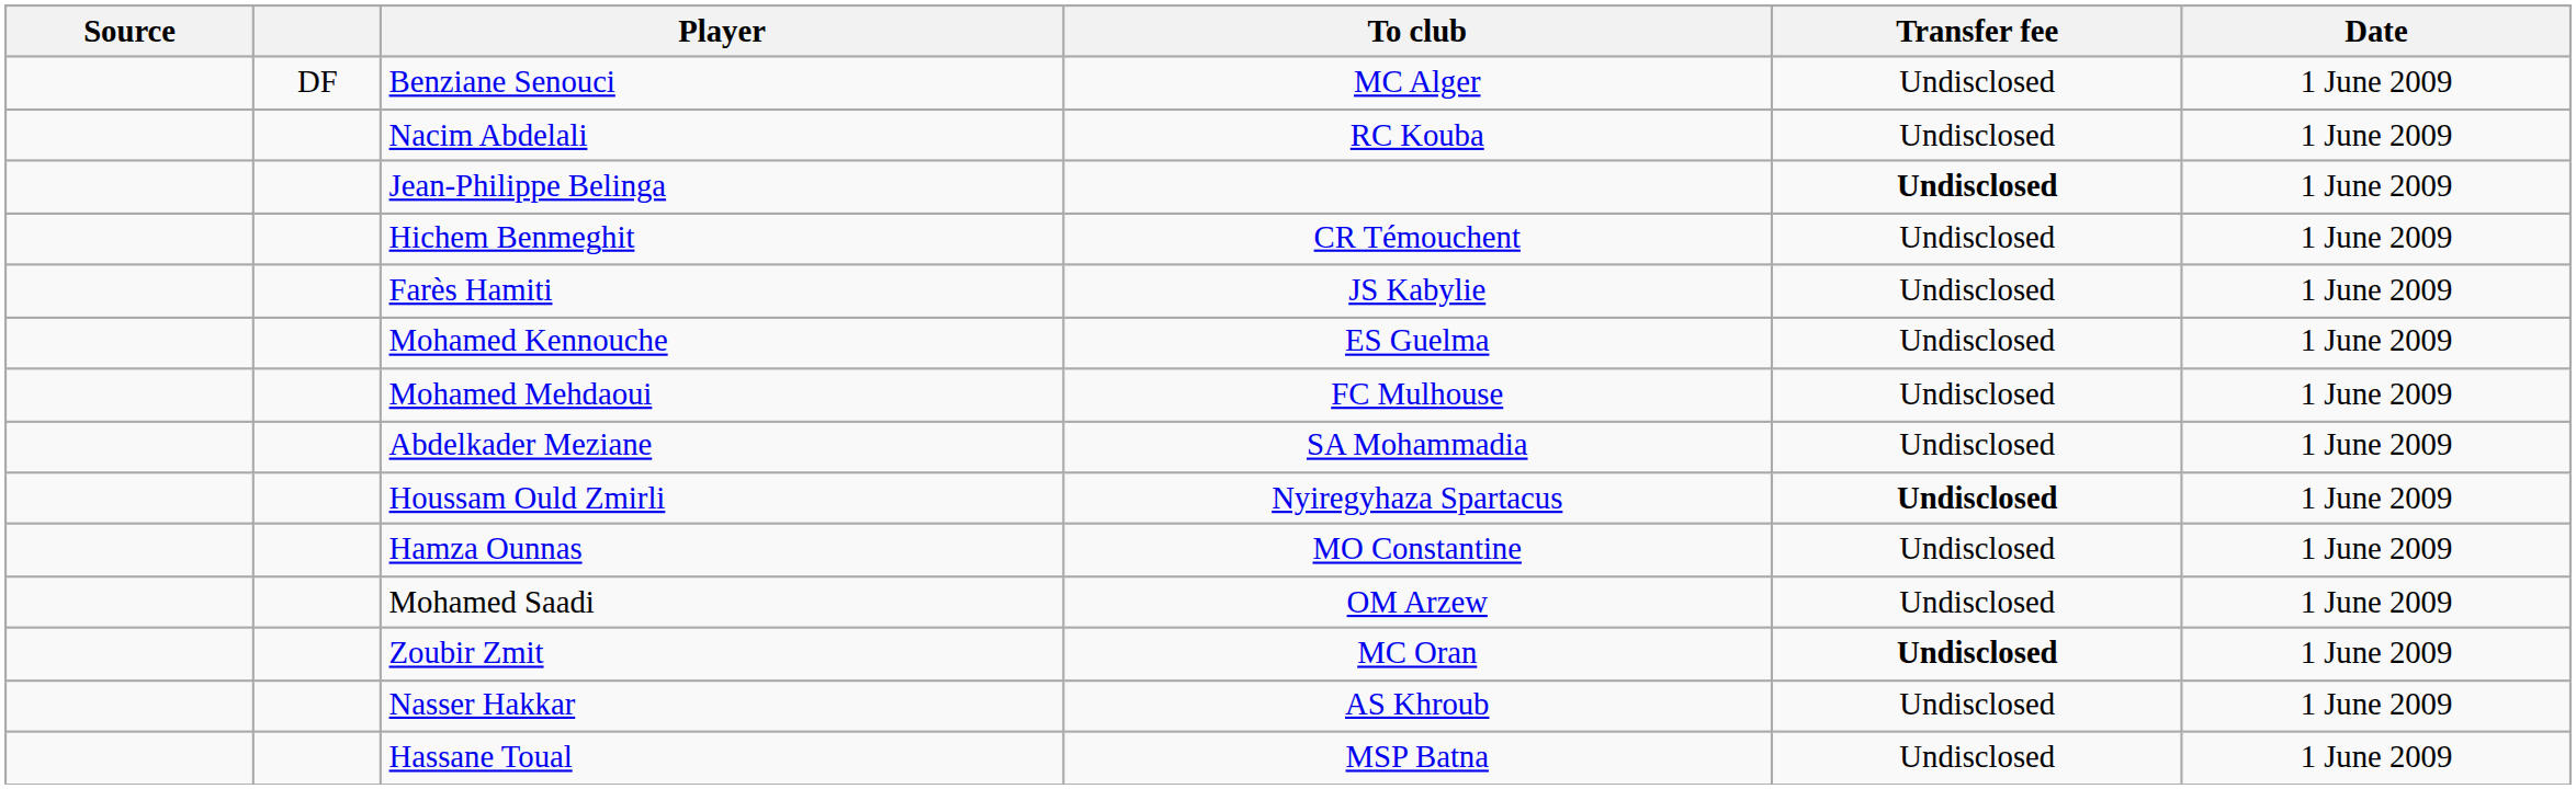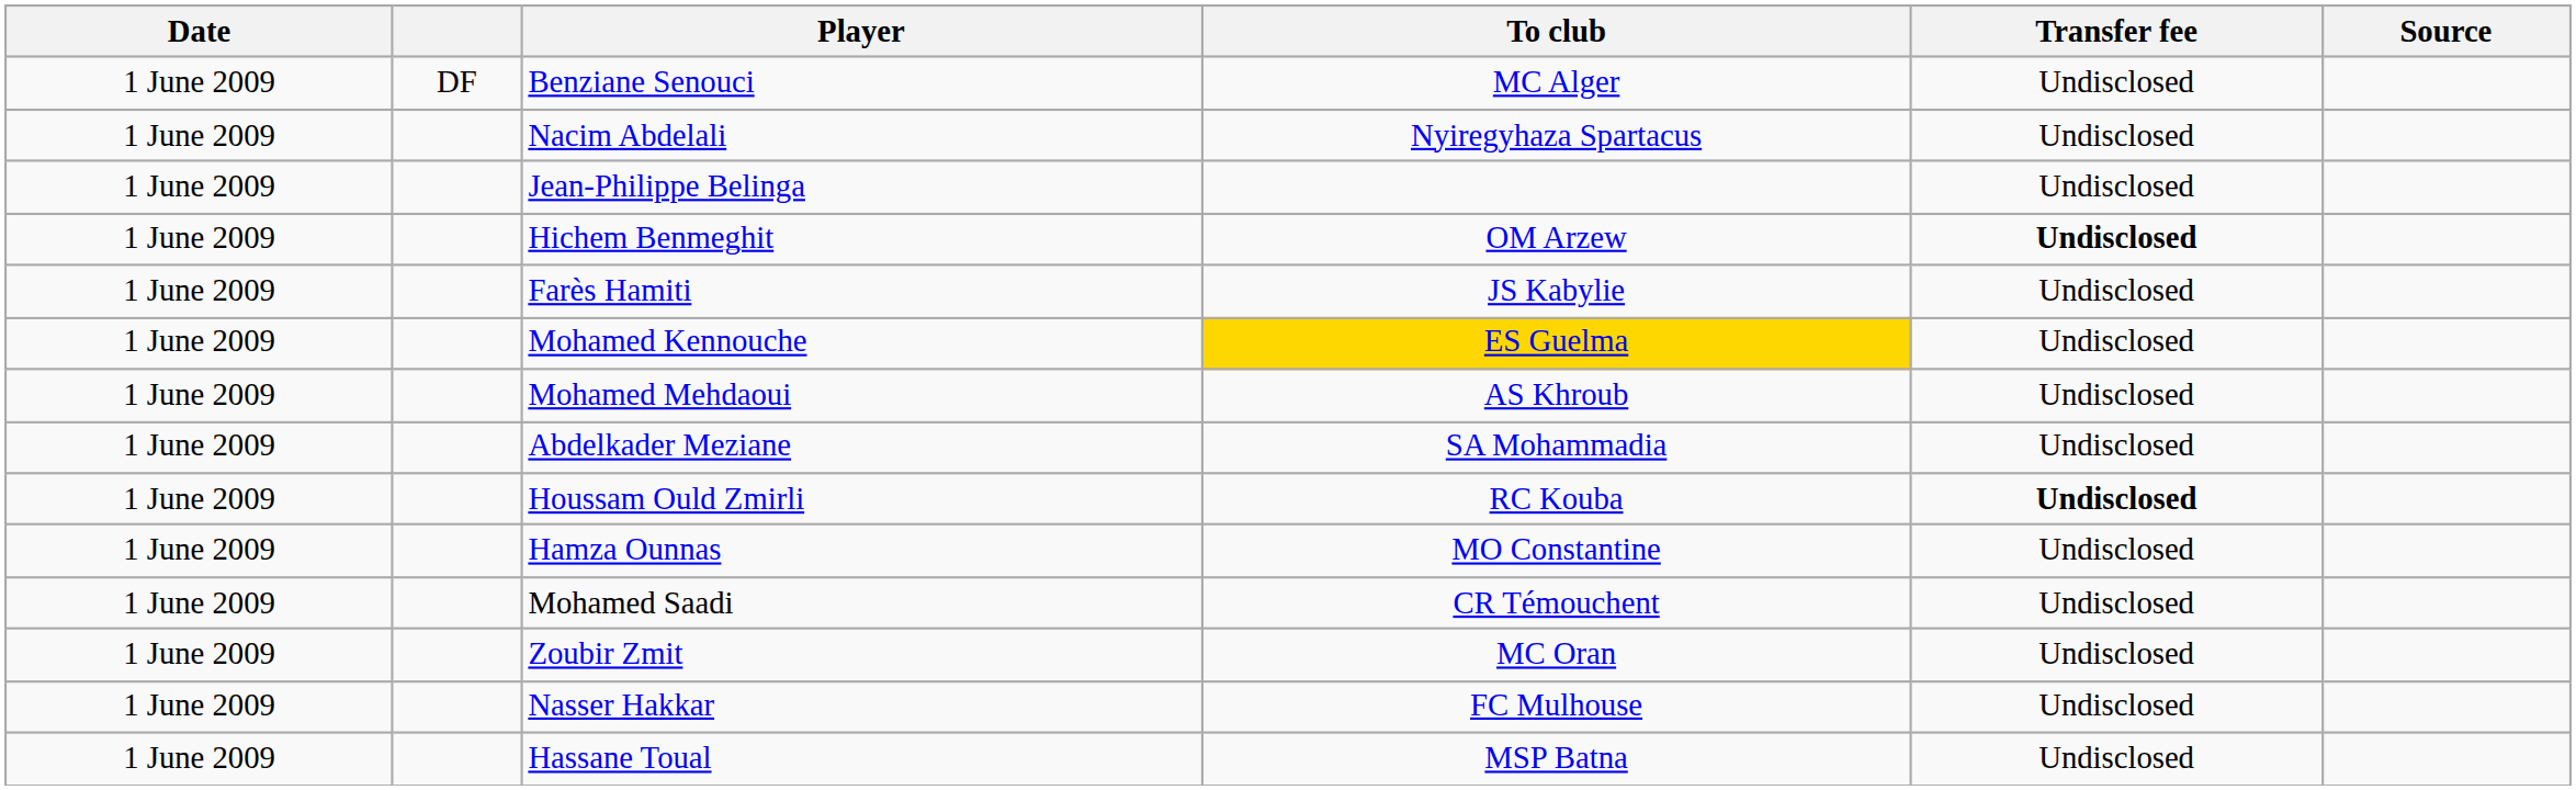columns swapped: Date <-> Source
Nacim Abdelali | To club: RC Kouba -> Nyiregyhaza Spartacus
Jean-Philippe Belinga | Transfer fee: bold -> normal
Hichem Benmeghit | To club: CR Témouchent -> OM Arzew
Hichem Benmeghit | Transfer fee: normal -> bold
Mohamed Kennouche | To club: no background -> gold background
Mohamed Mehdaoui | To club: FC Mulhouse -> AS Khroub
Houssam Ould Zmirli | To club: Nyiregyhaza Spartacus -> RC Kouba
Mohamed Saadi | To club: OM Arzew -> CR Témouchent
Zoubir Zmit | Transfer fee: bold -> normal
Nasser Hakkar | To club: AS Khroub -> FC Mulhouse
